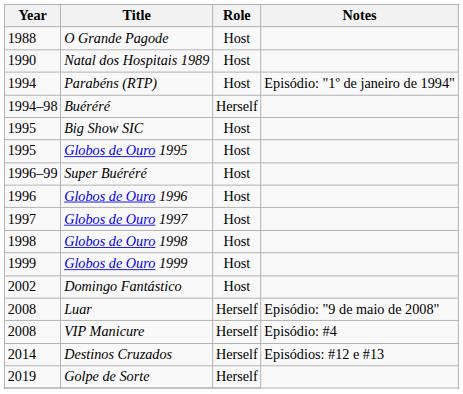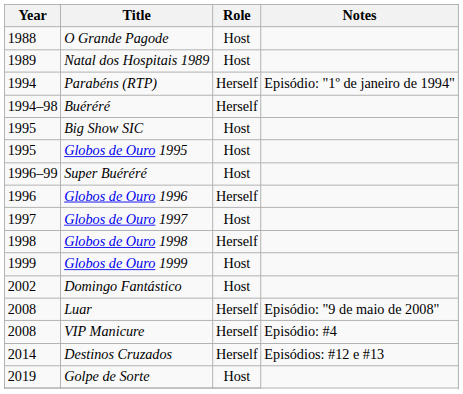Natal dos Hospitais 1989 | Year: 1990 -> 1989
Parabéns (RTP) | Role: Host -> Herself
Globos de Ouro 1996 | Role: Host -> Herself
Globos de Ouro 1998 | Role: Host -> Herself
Golpe de Sorte | Role: Herself -> Host
